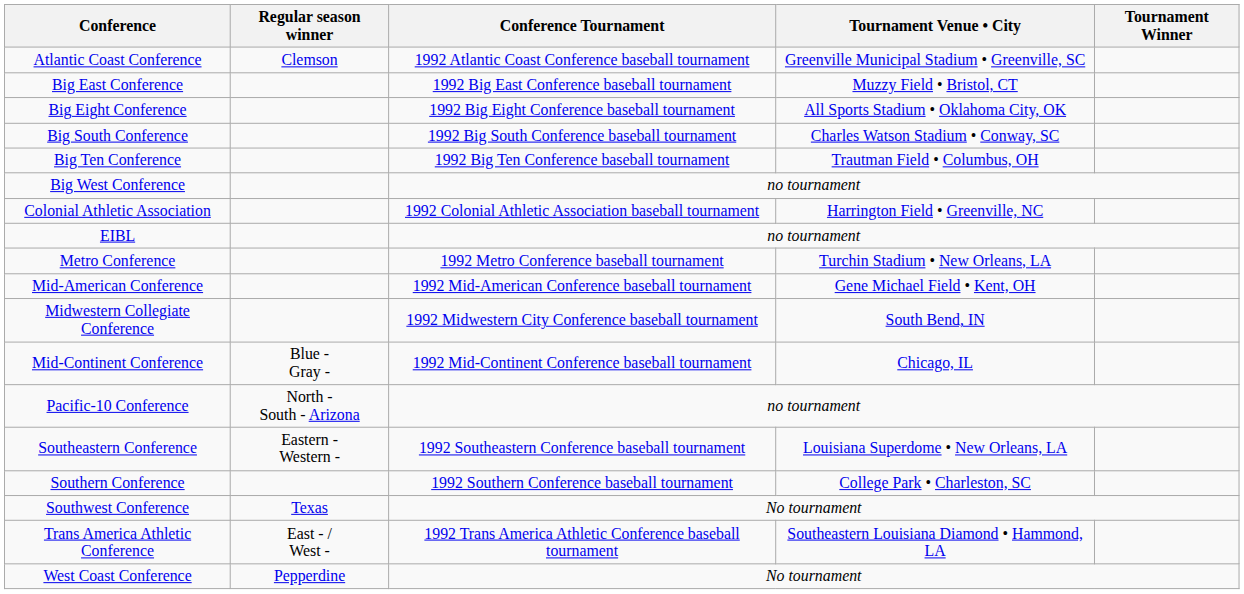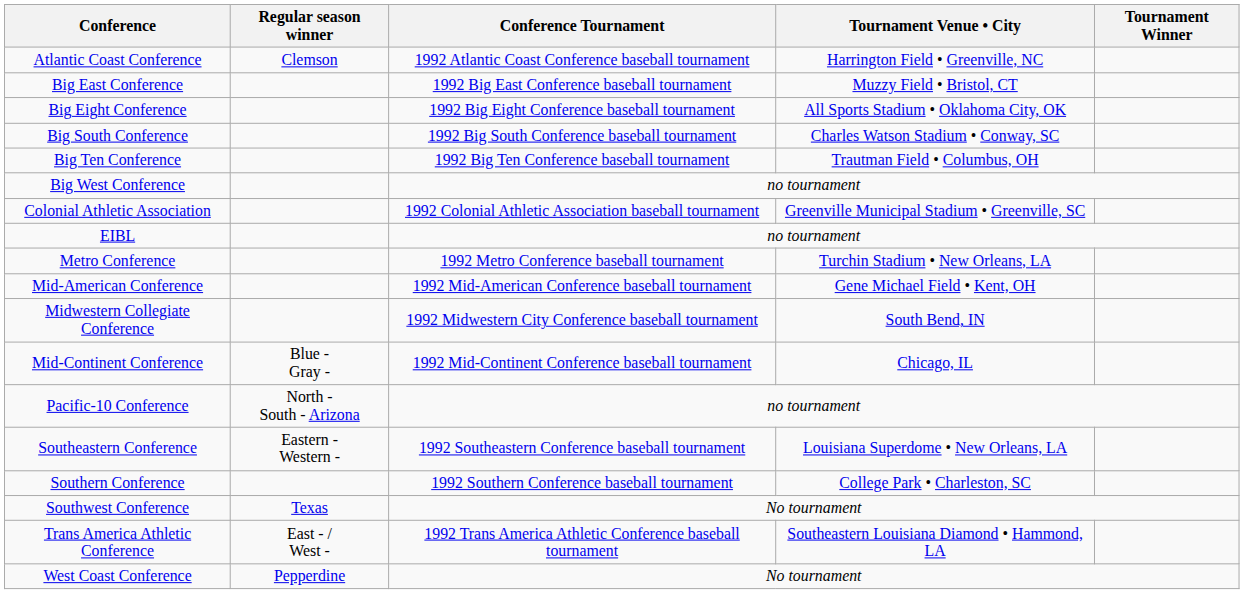Atlantic Coast Conference | Tournament Venue • City: Greenville Municipal Stadium • Greenville, SC -> Harrington Field • Greenville, NC
Colonial Athletic Association | Tournament Venue • City: Harrington Field • Greenville, NC -> Greenville Municipal Stadium • Greenville, SC
